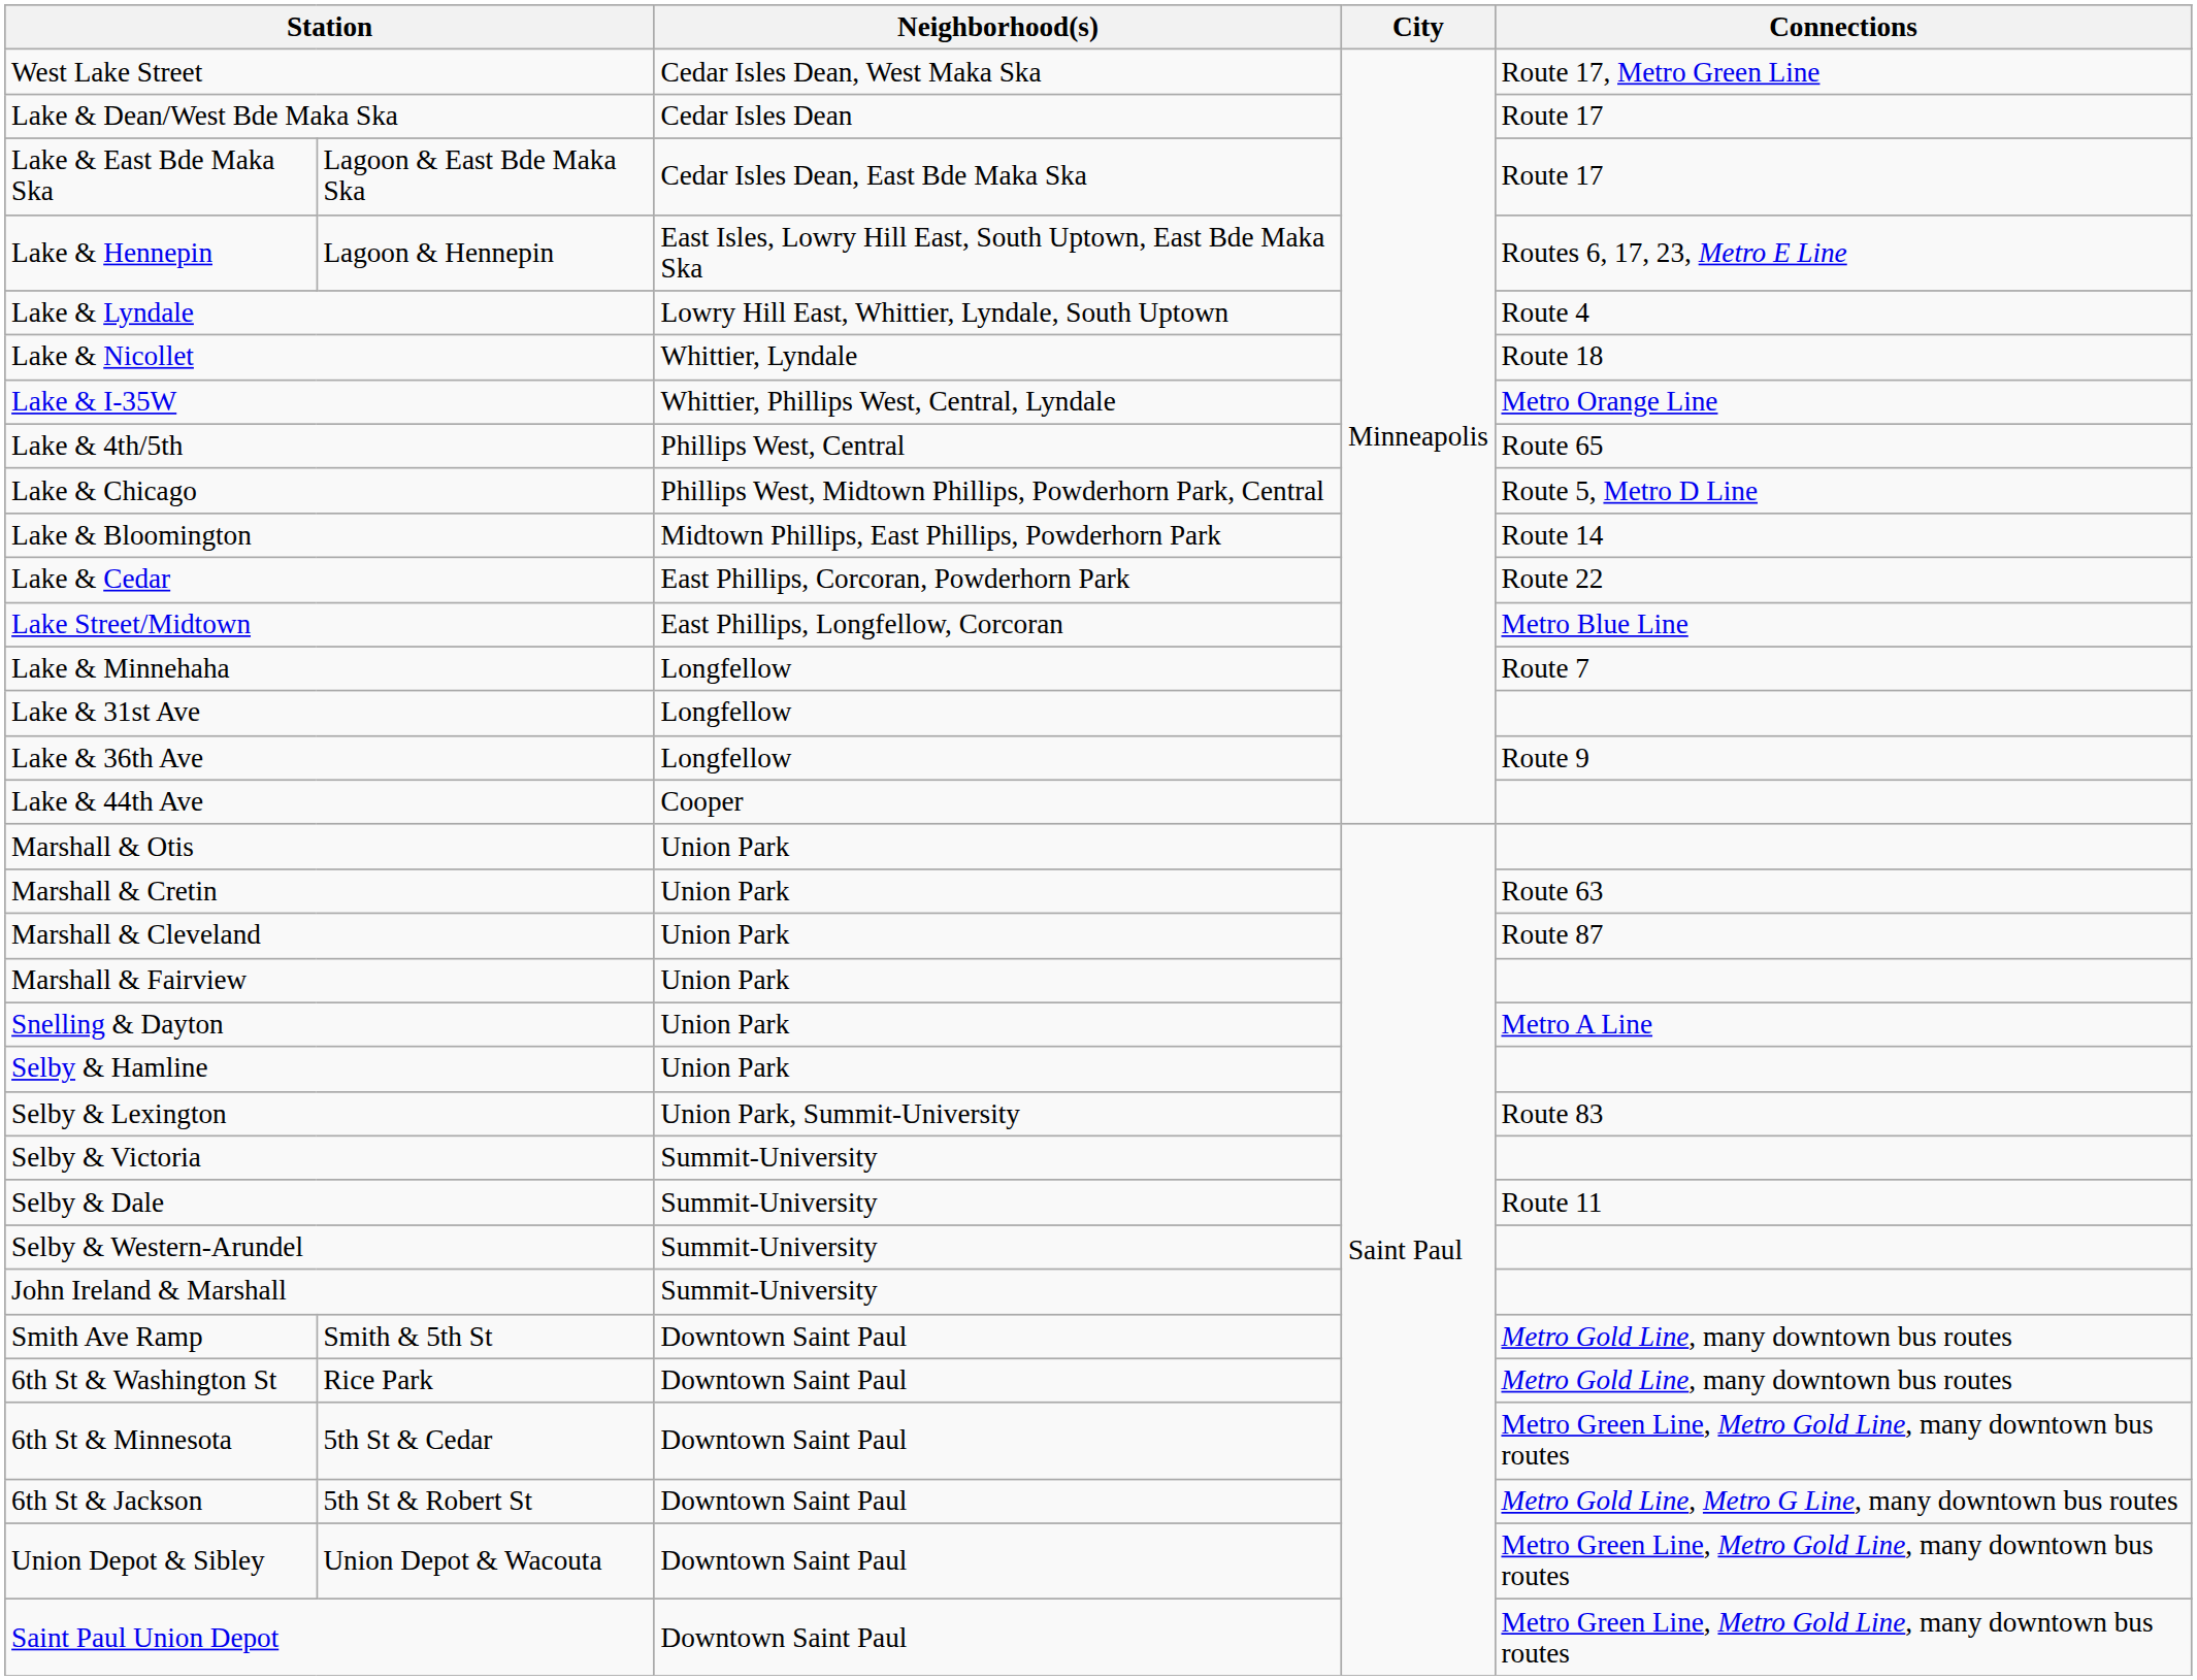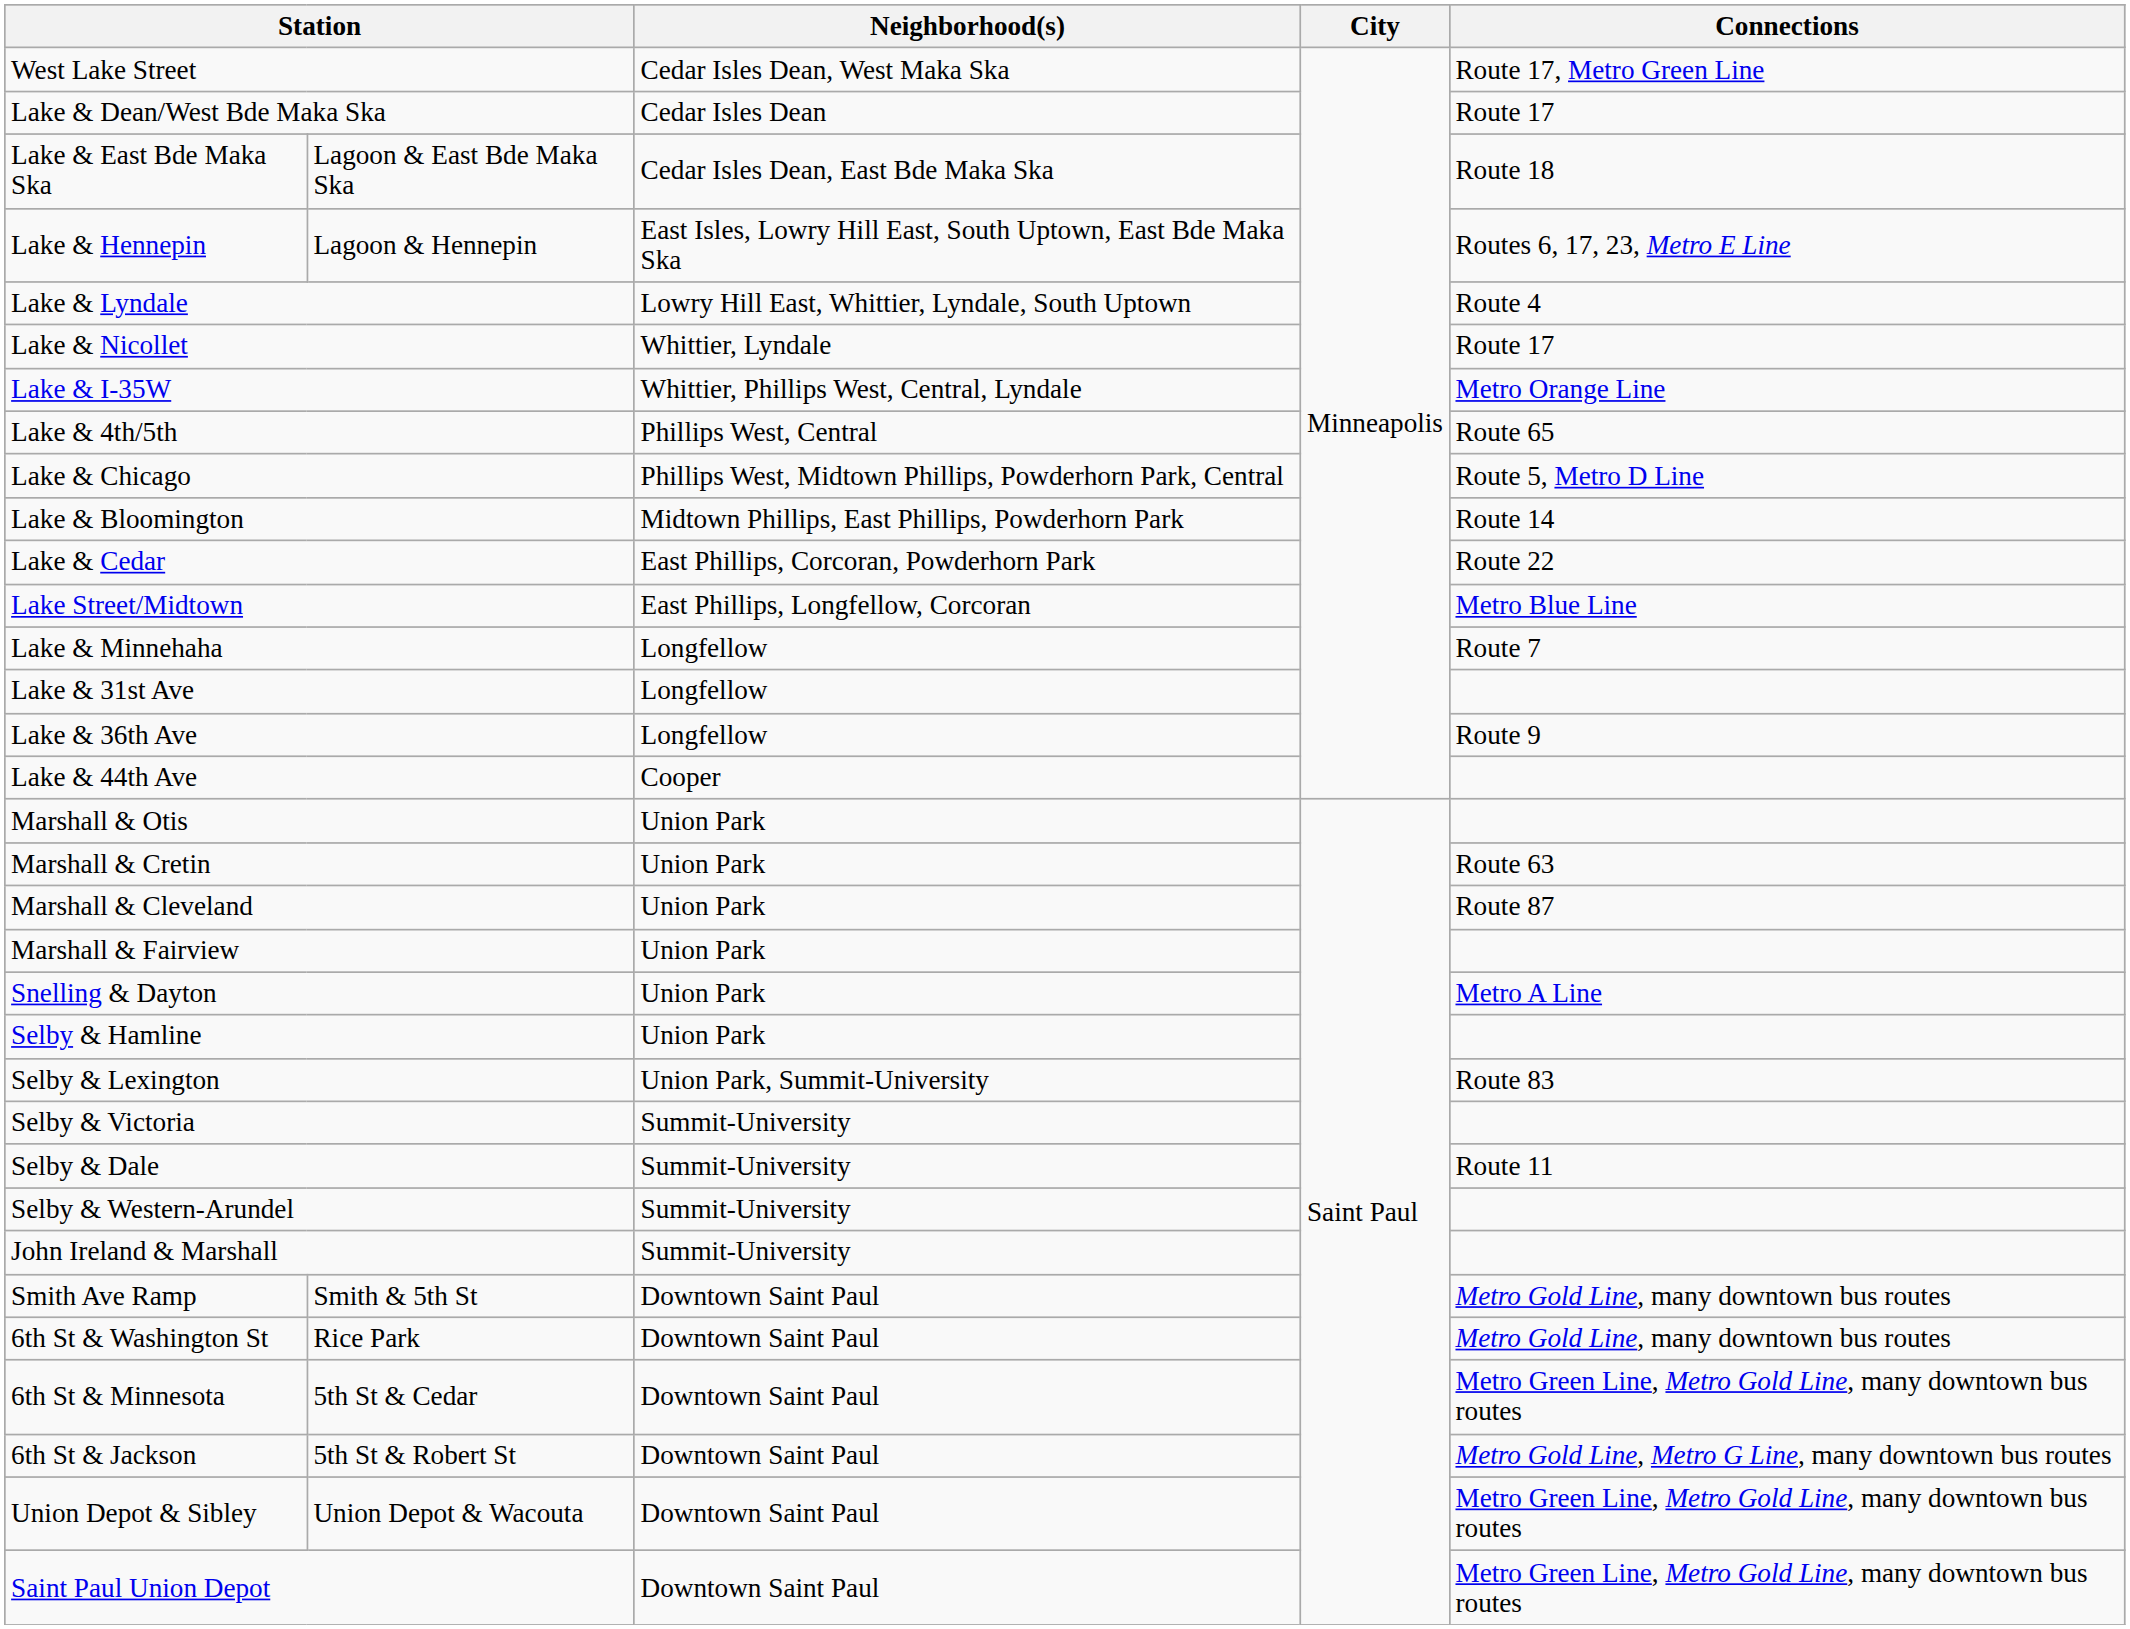Lake & East Bde Maka Ska | Connections: Route 17 -> Route 18
Lake & Nicollet | Connections: Route 18 -> Route 17
